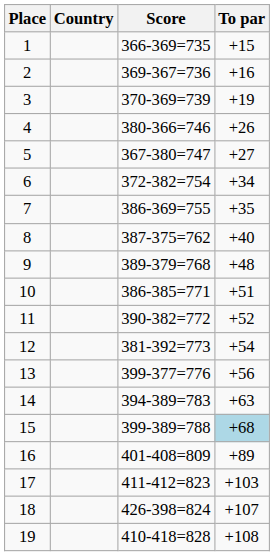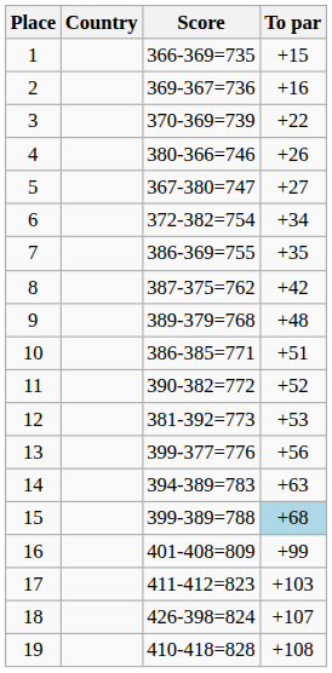3 | To par: +19 -> +22
8 | To par: +40 -> +42
12 | To par: +54 -> +53
16 | To par: +89 -> +99
